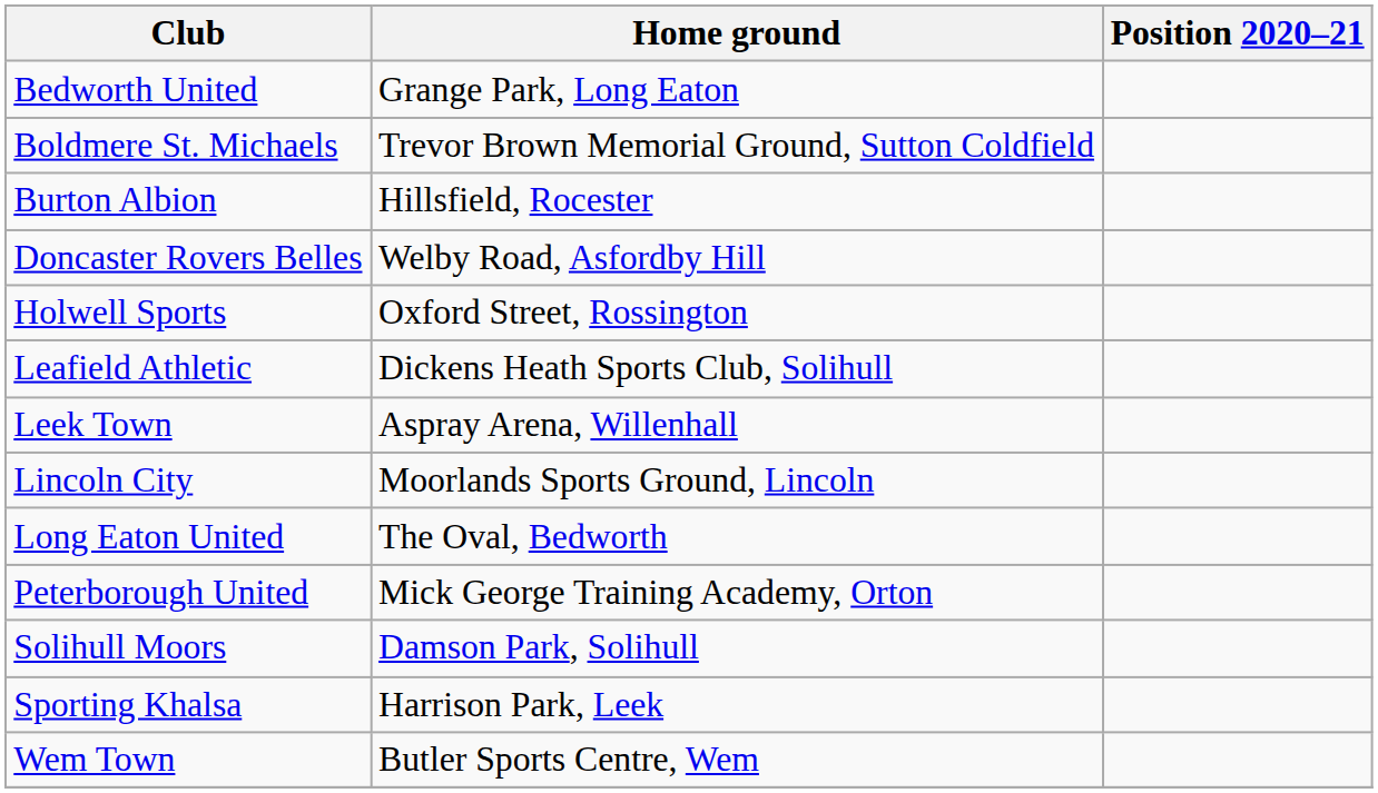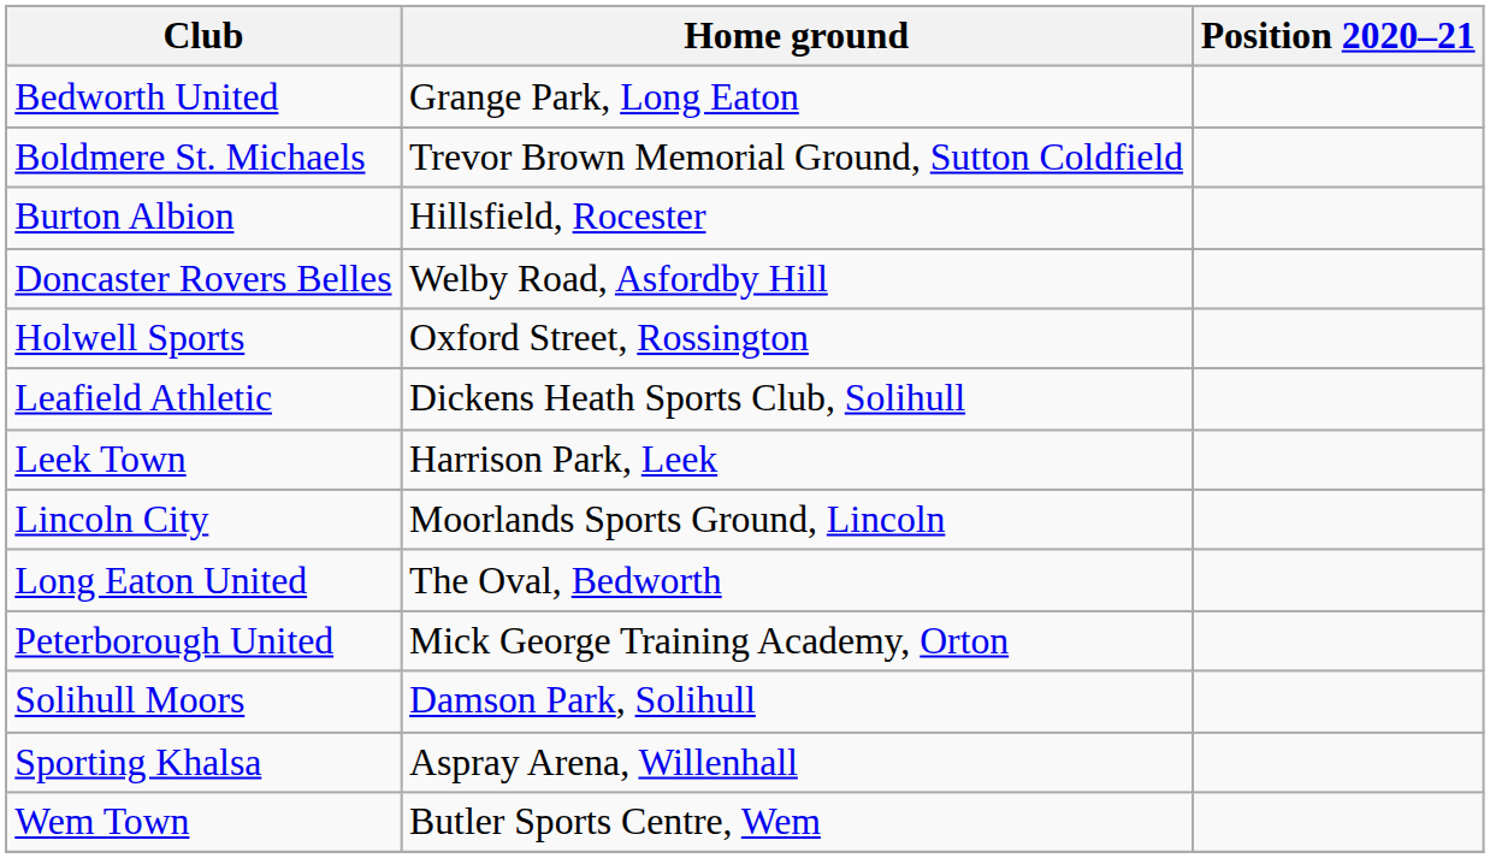Leek Town | Home ground: Aspray Arena, Willenhall -> Harrison Park, Leek
Sporting Khalsa | Home ground: Harrison Park, Leek -> Aspray Arena, Willenhall
